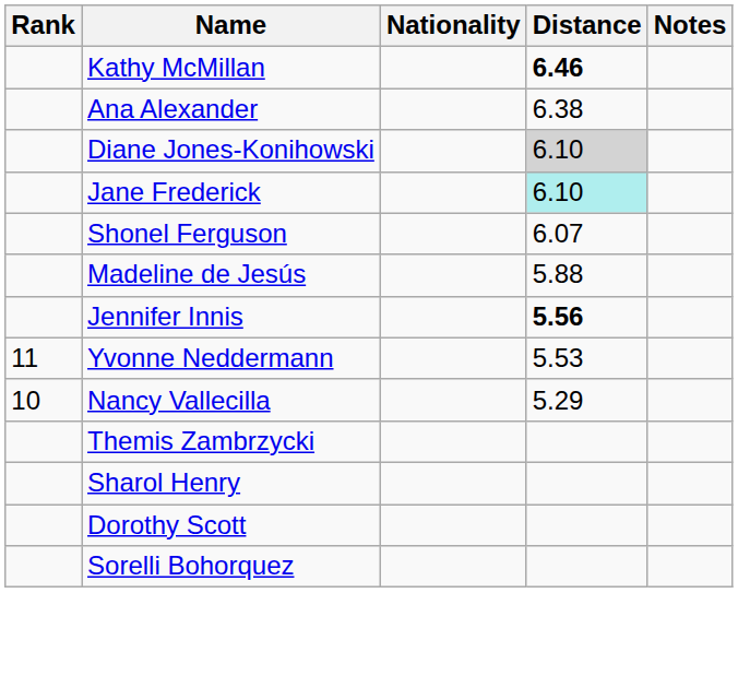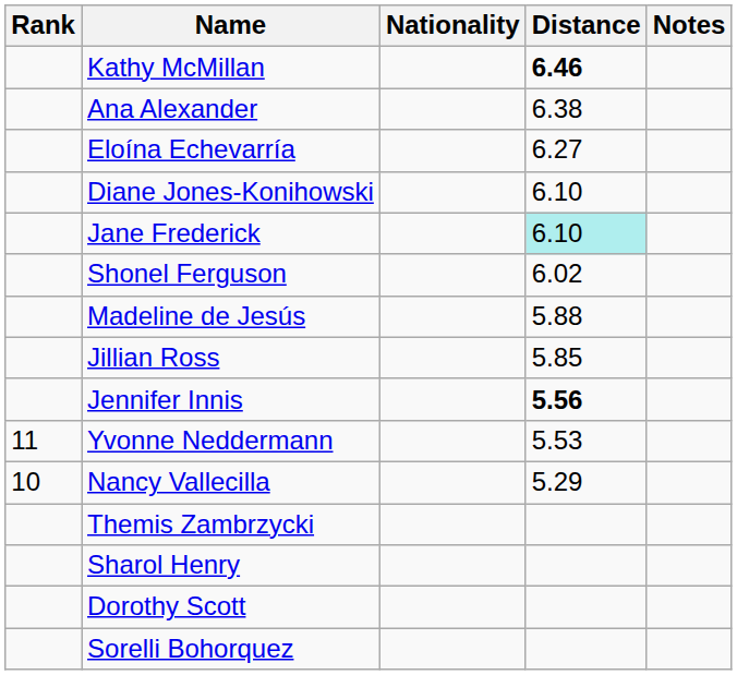+ row: Eloína Echevarría | 6.27
Diane Jones-Konihowski | Distance: lightgrey background -> no background
Shonel Ferguson | Distance: 6.07 -> 6.02
+ row: Jillian Ross | 5.85
